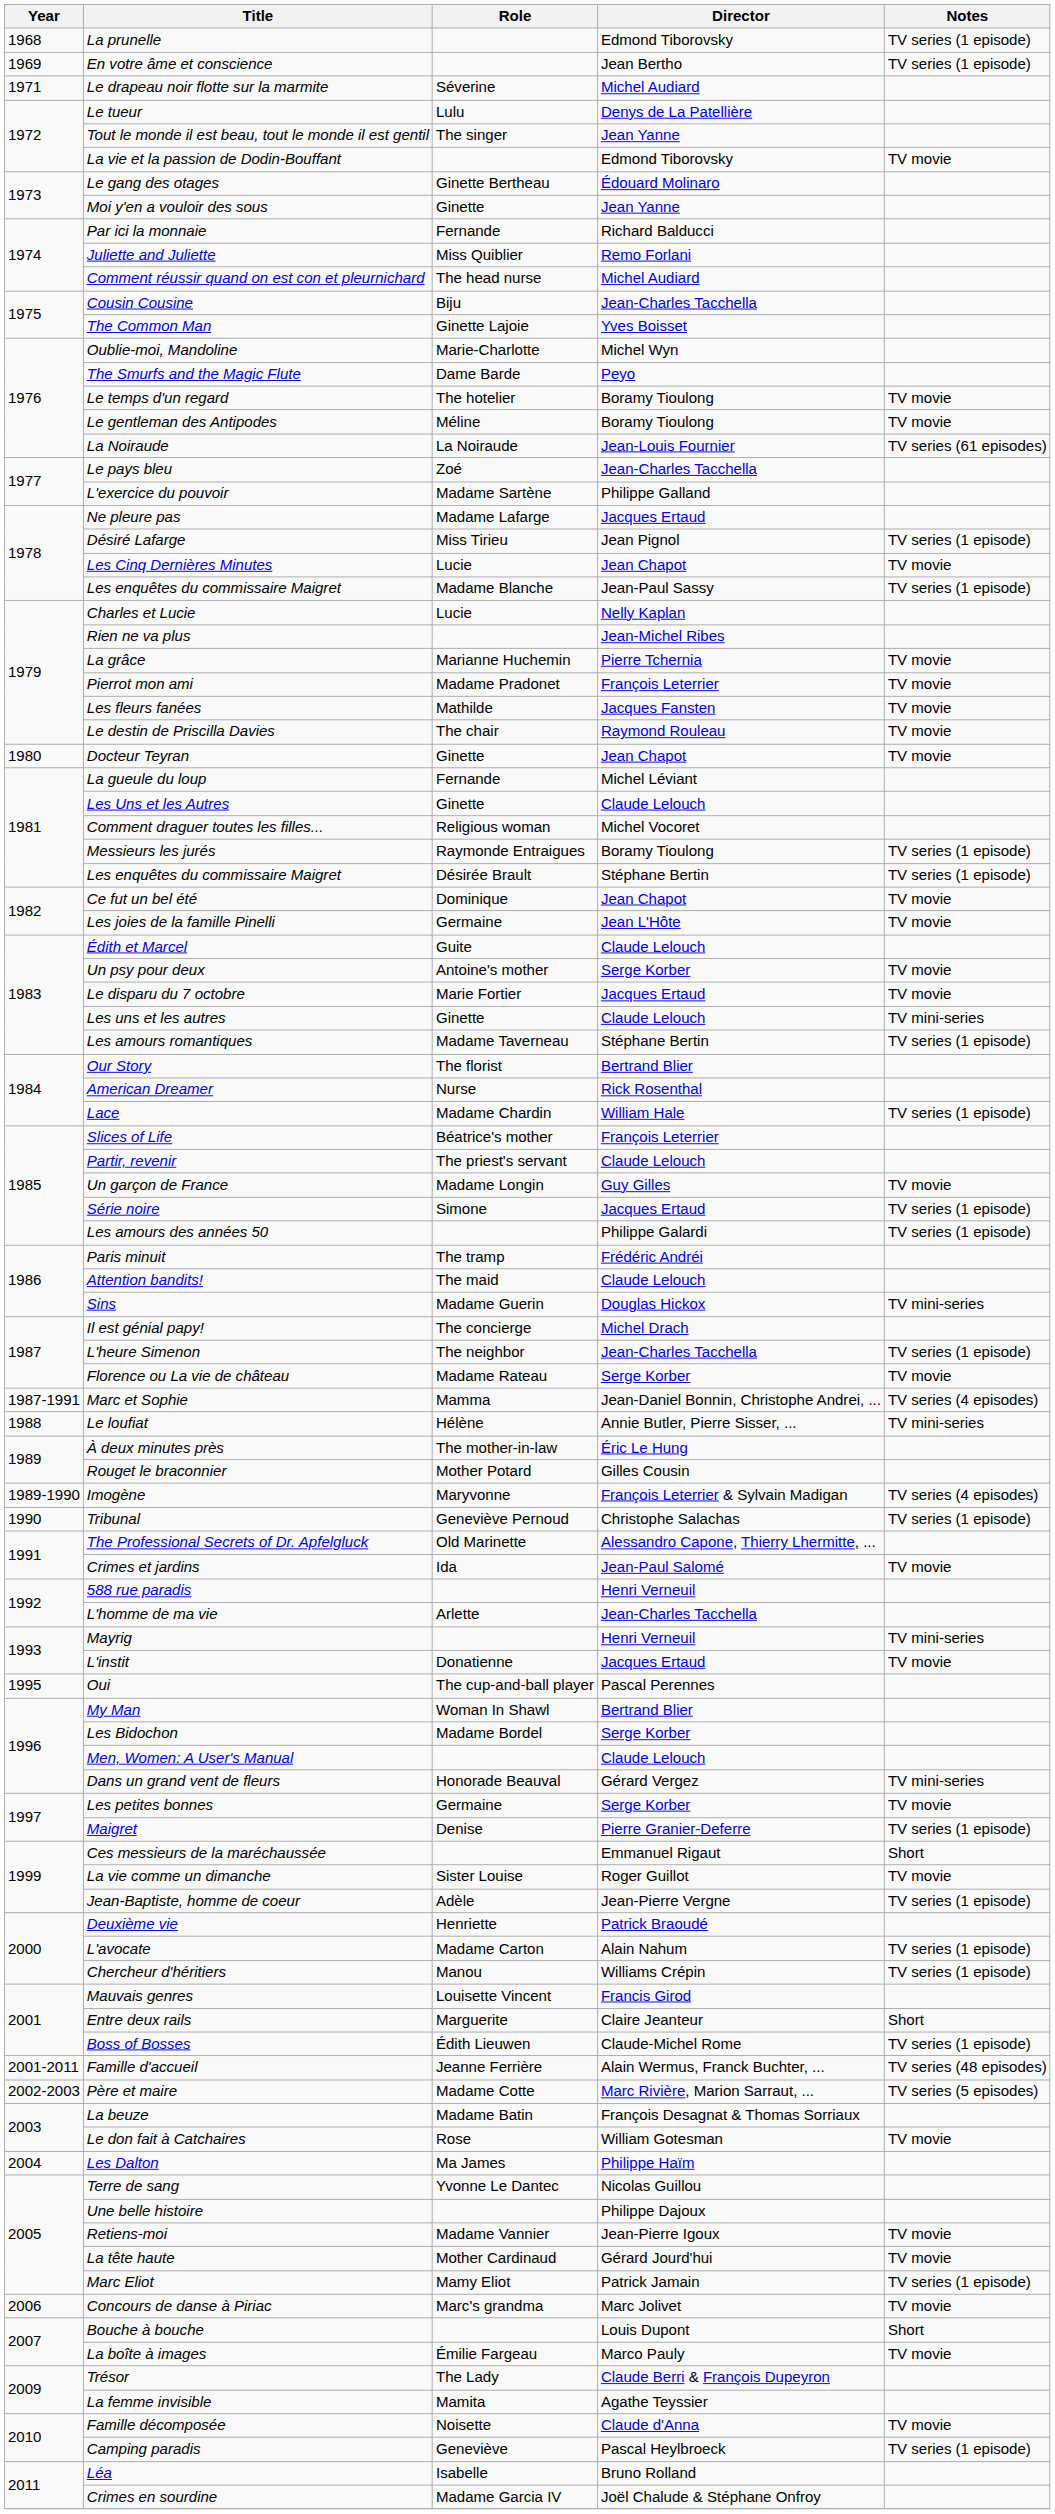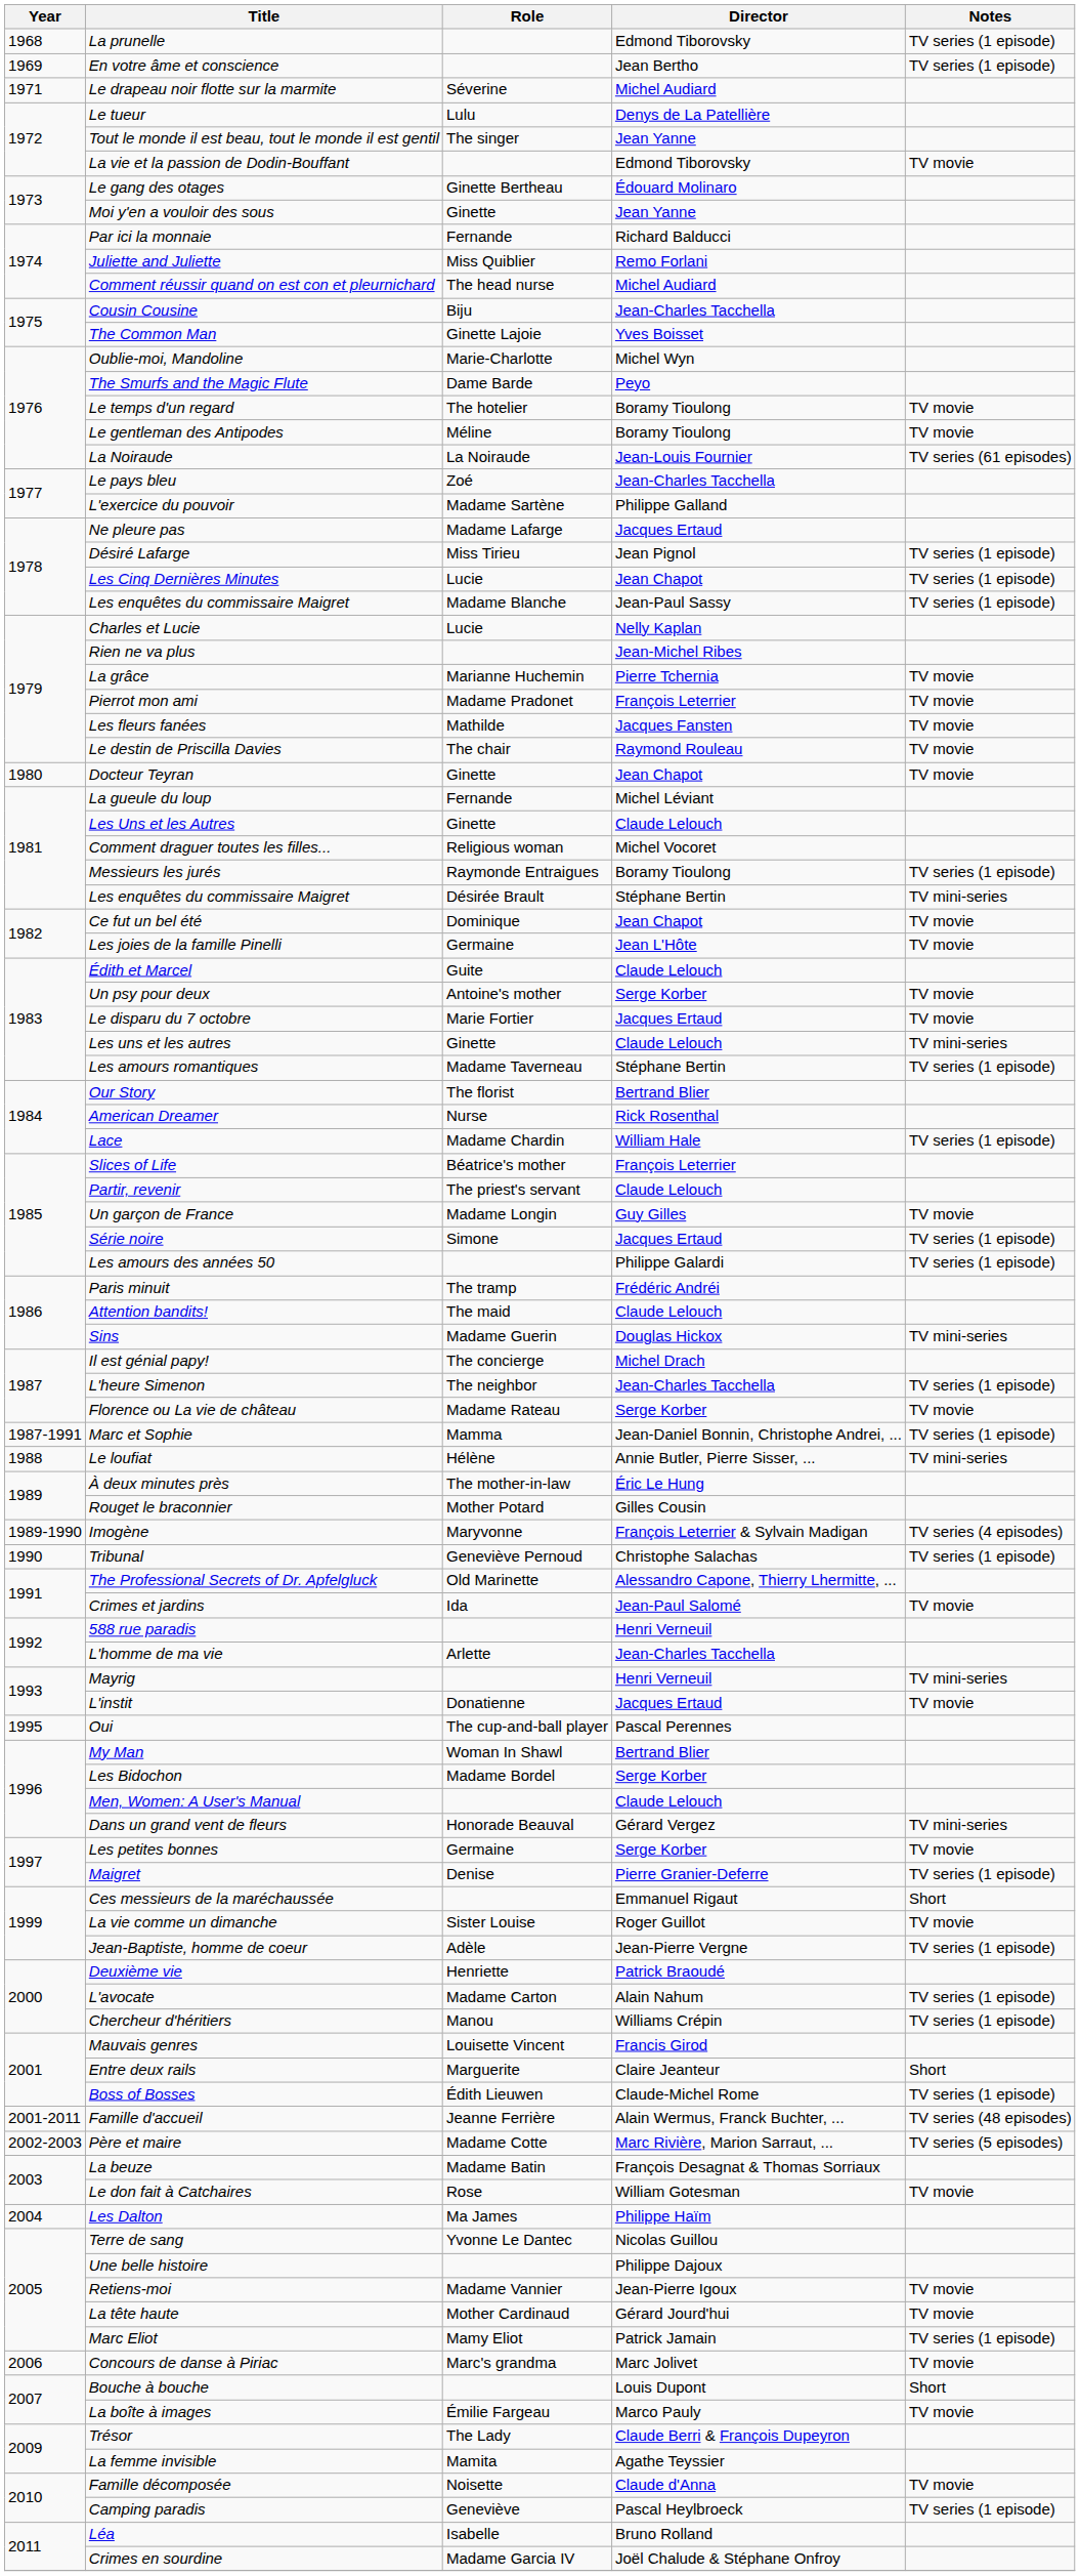Les Cinq Dernières Minutes | Notes: TV movie -> TV series (1 episode)
Les enquêtes du commissaire Maigret / Désirée Brault | Notes: TV series (1 episode) -> TV mini-series
Marc et Sophie | Notes: TV series (4 episodes) -> TV series (1 episode)
